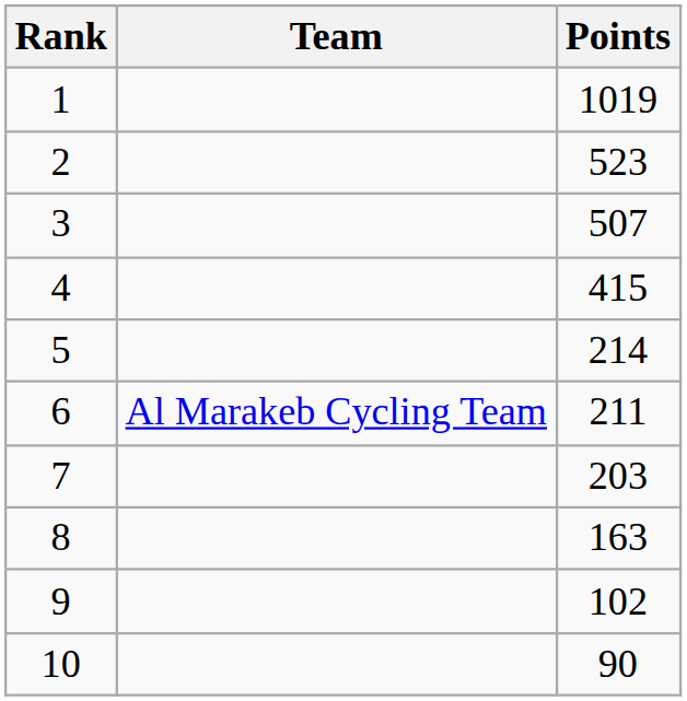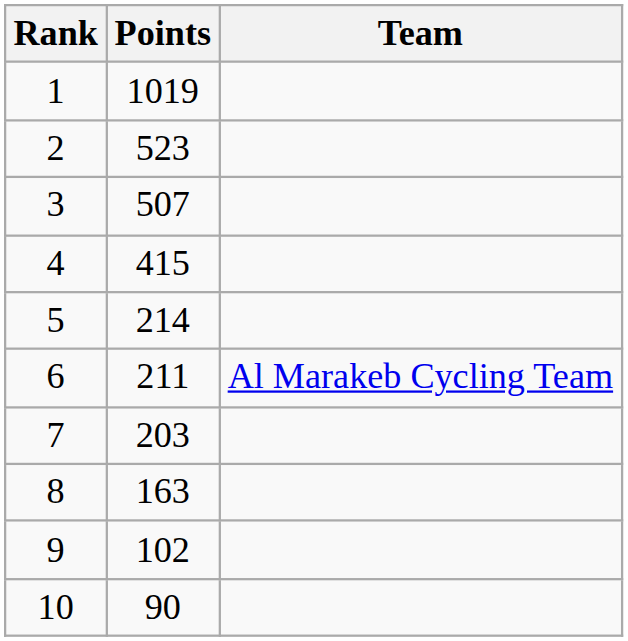columns swapped: Team <-> Points
